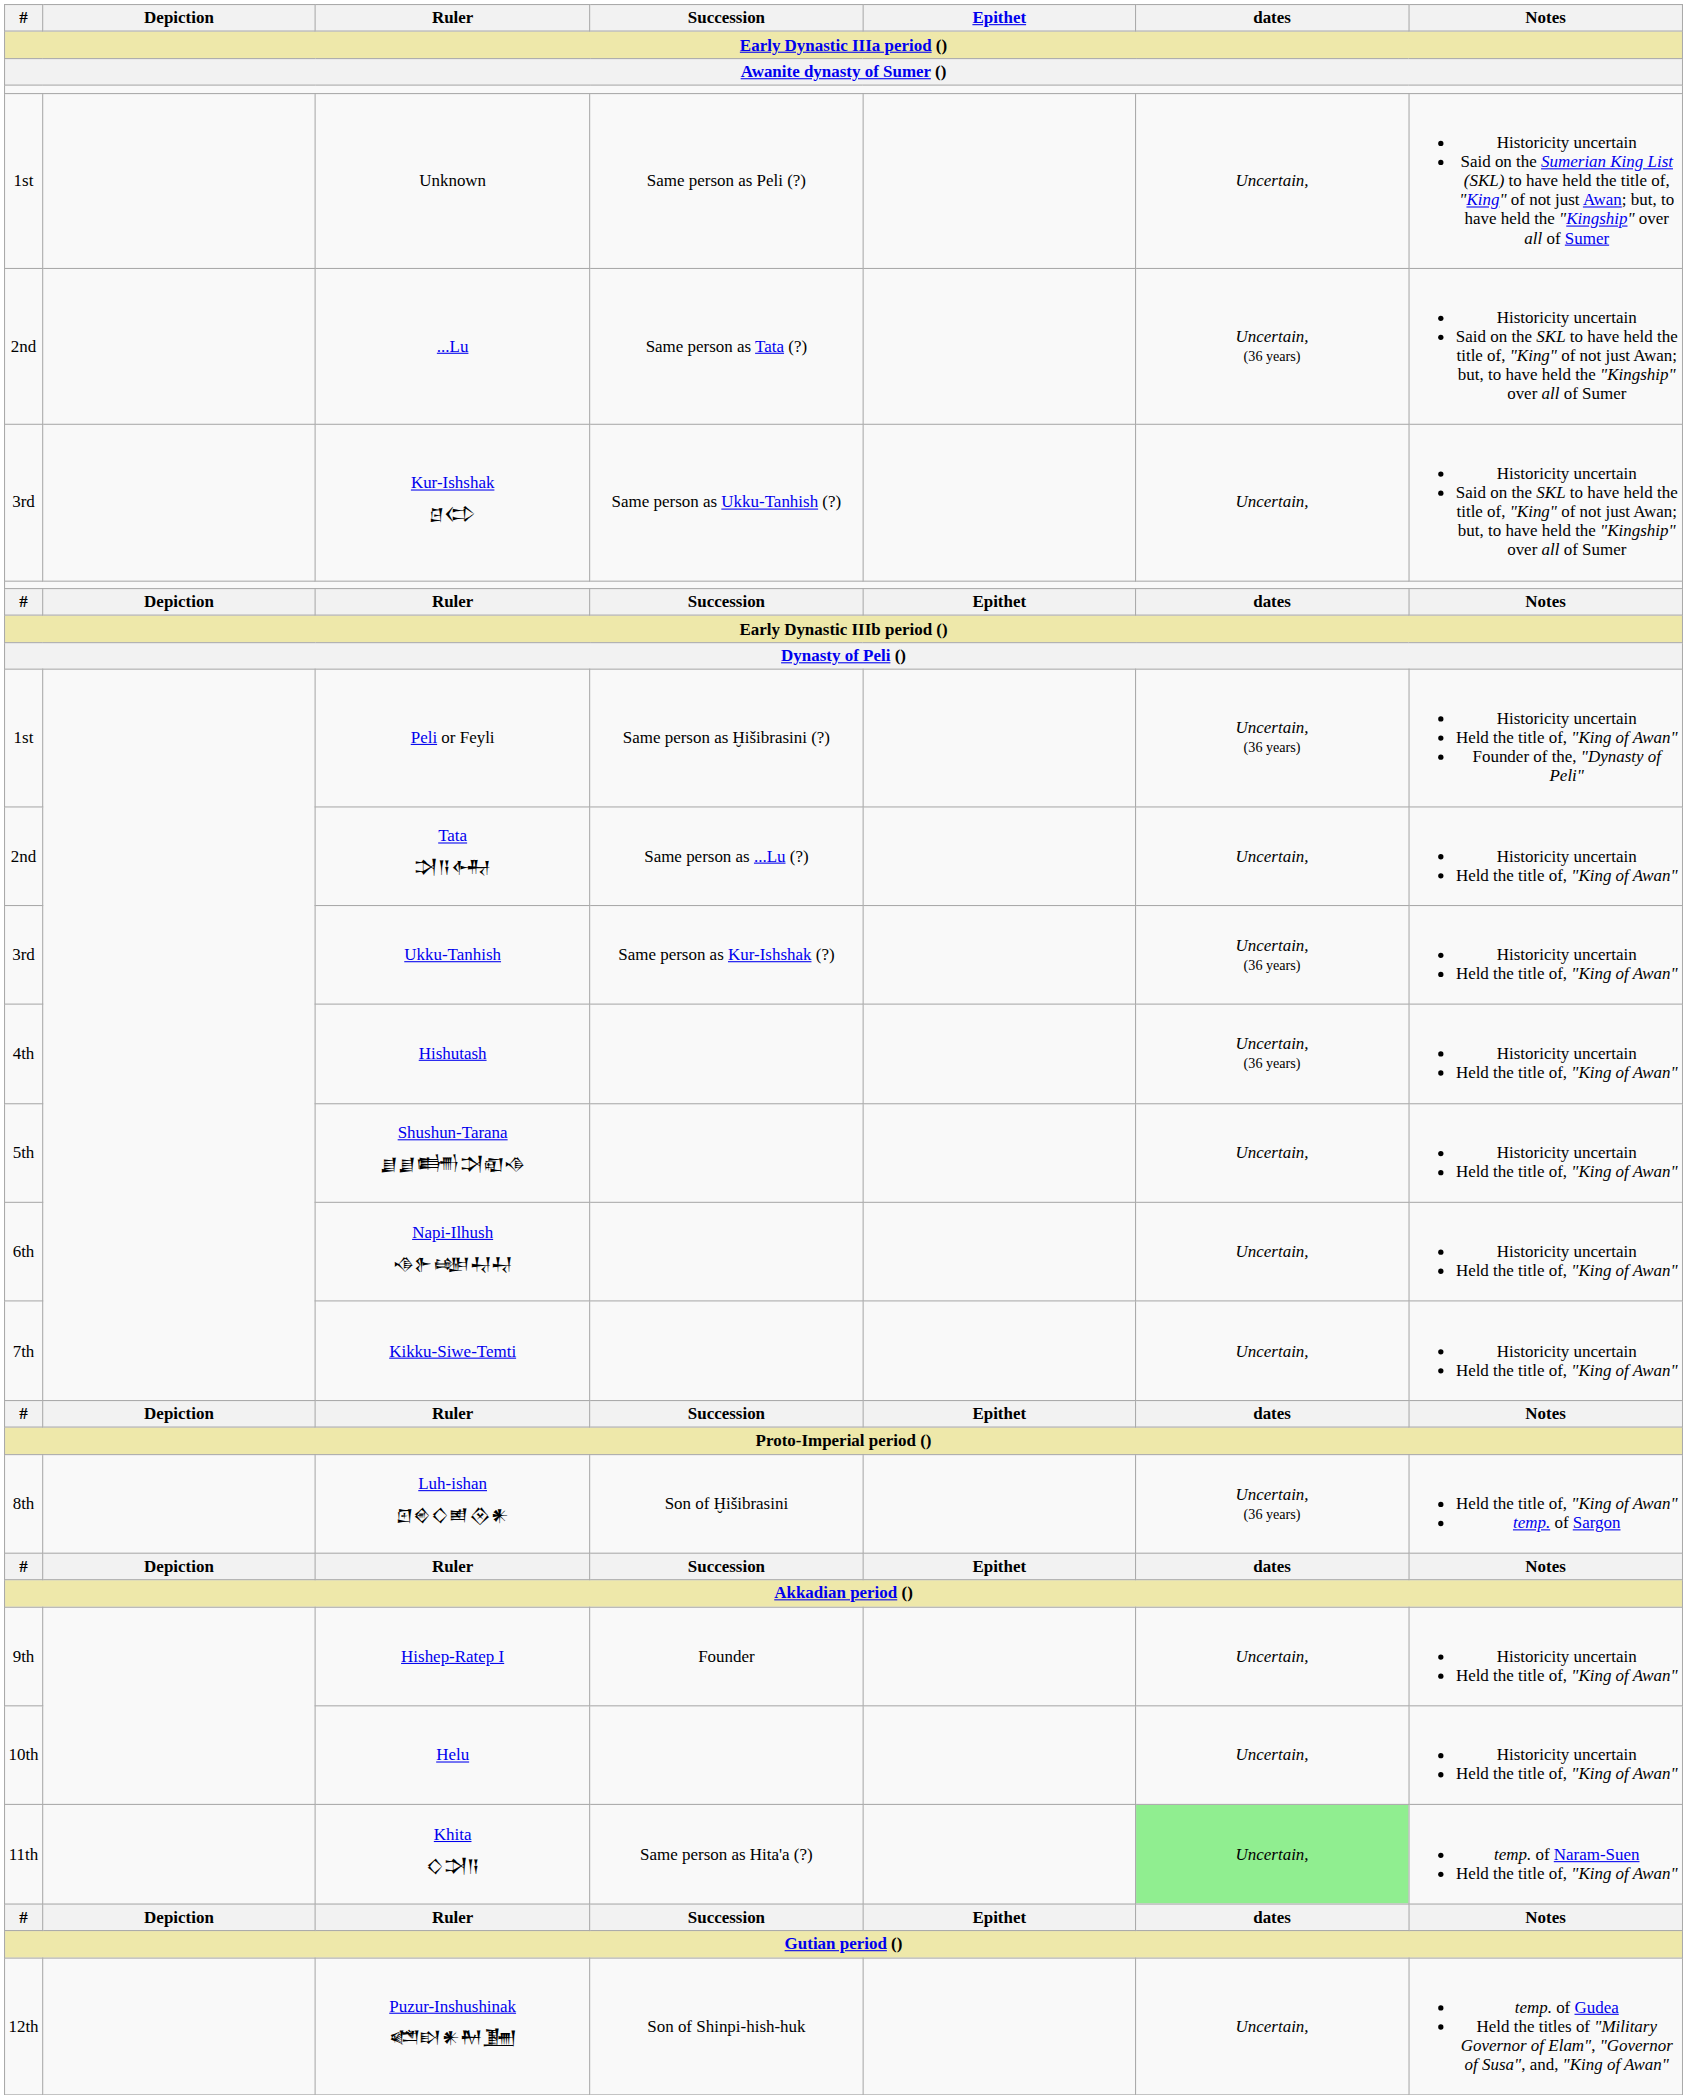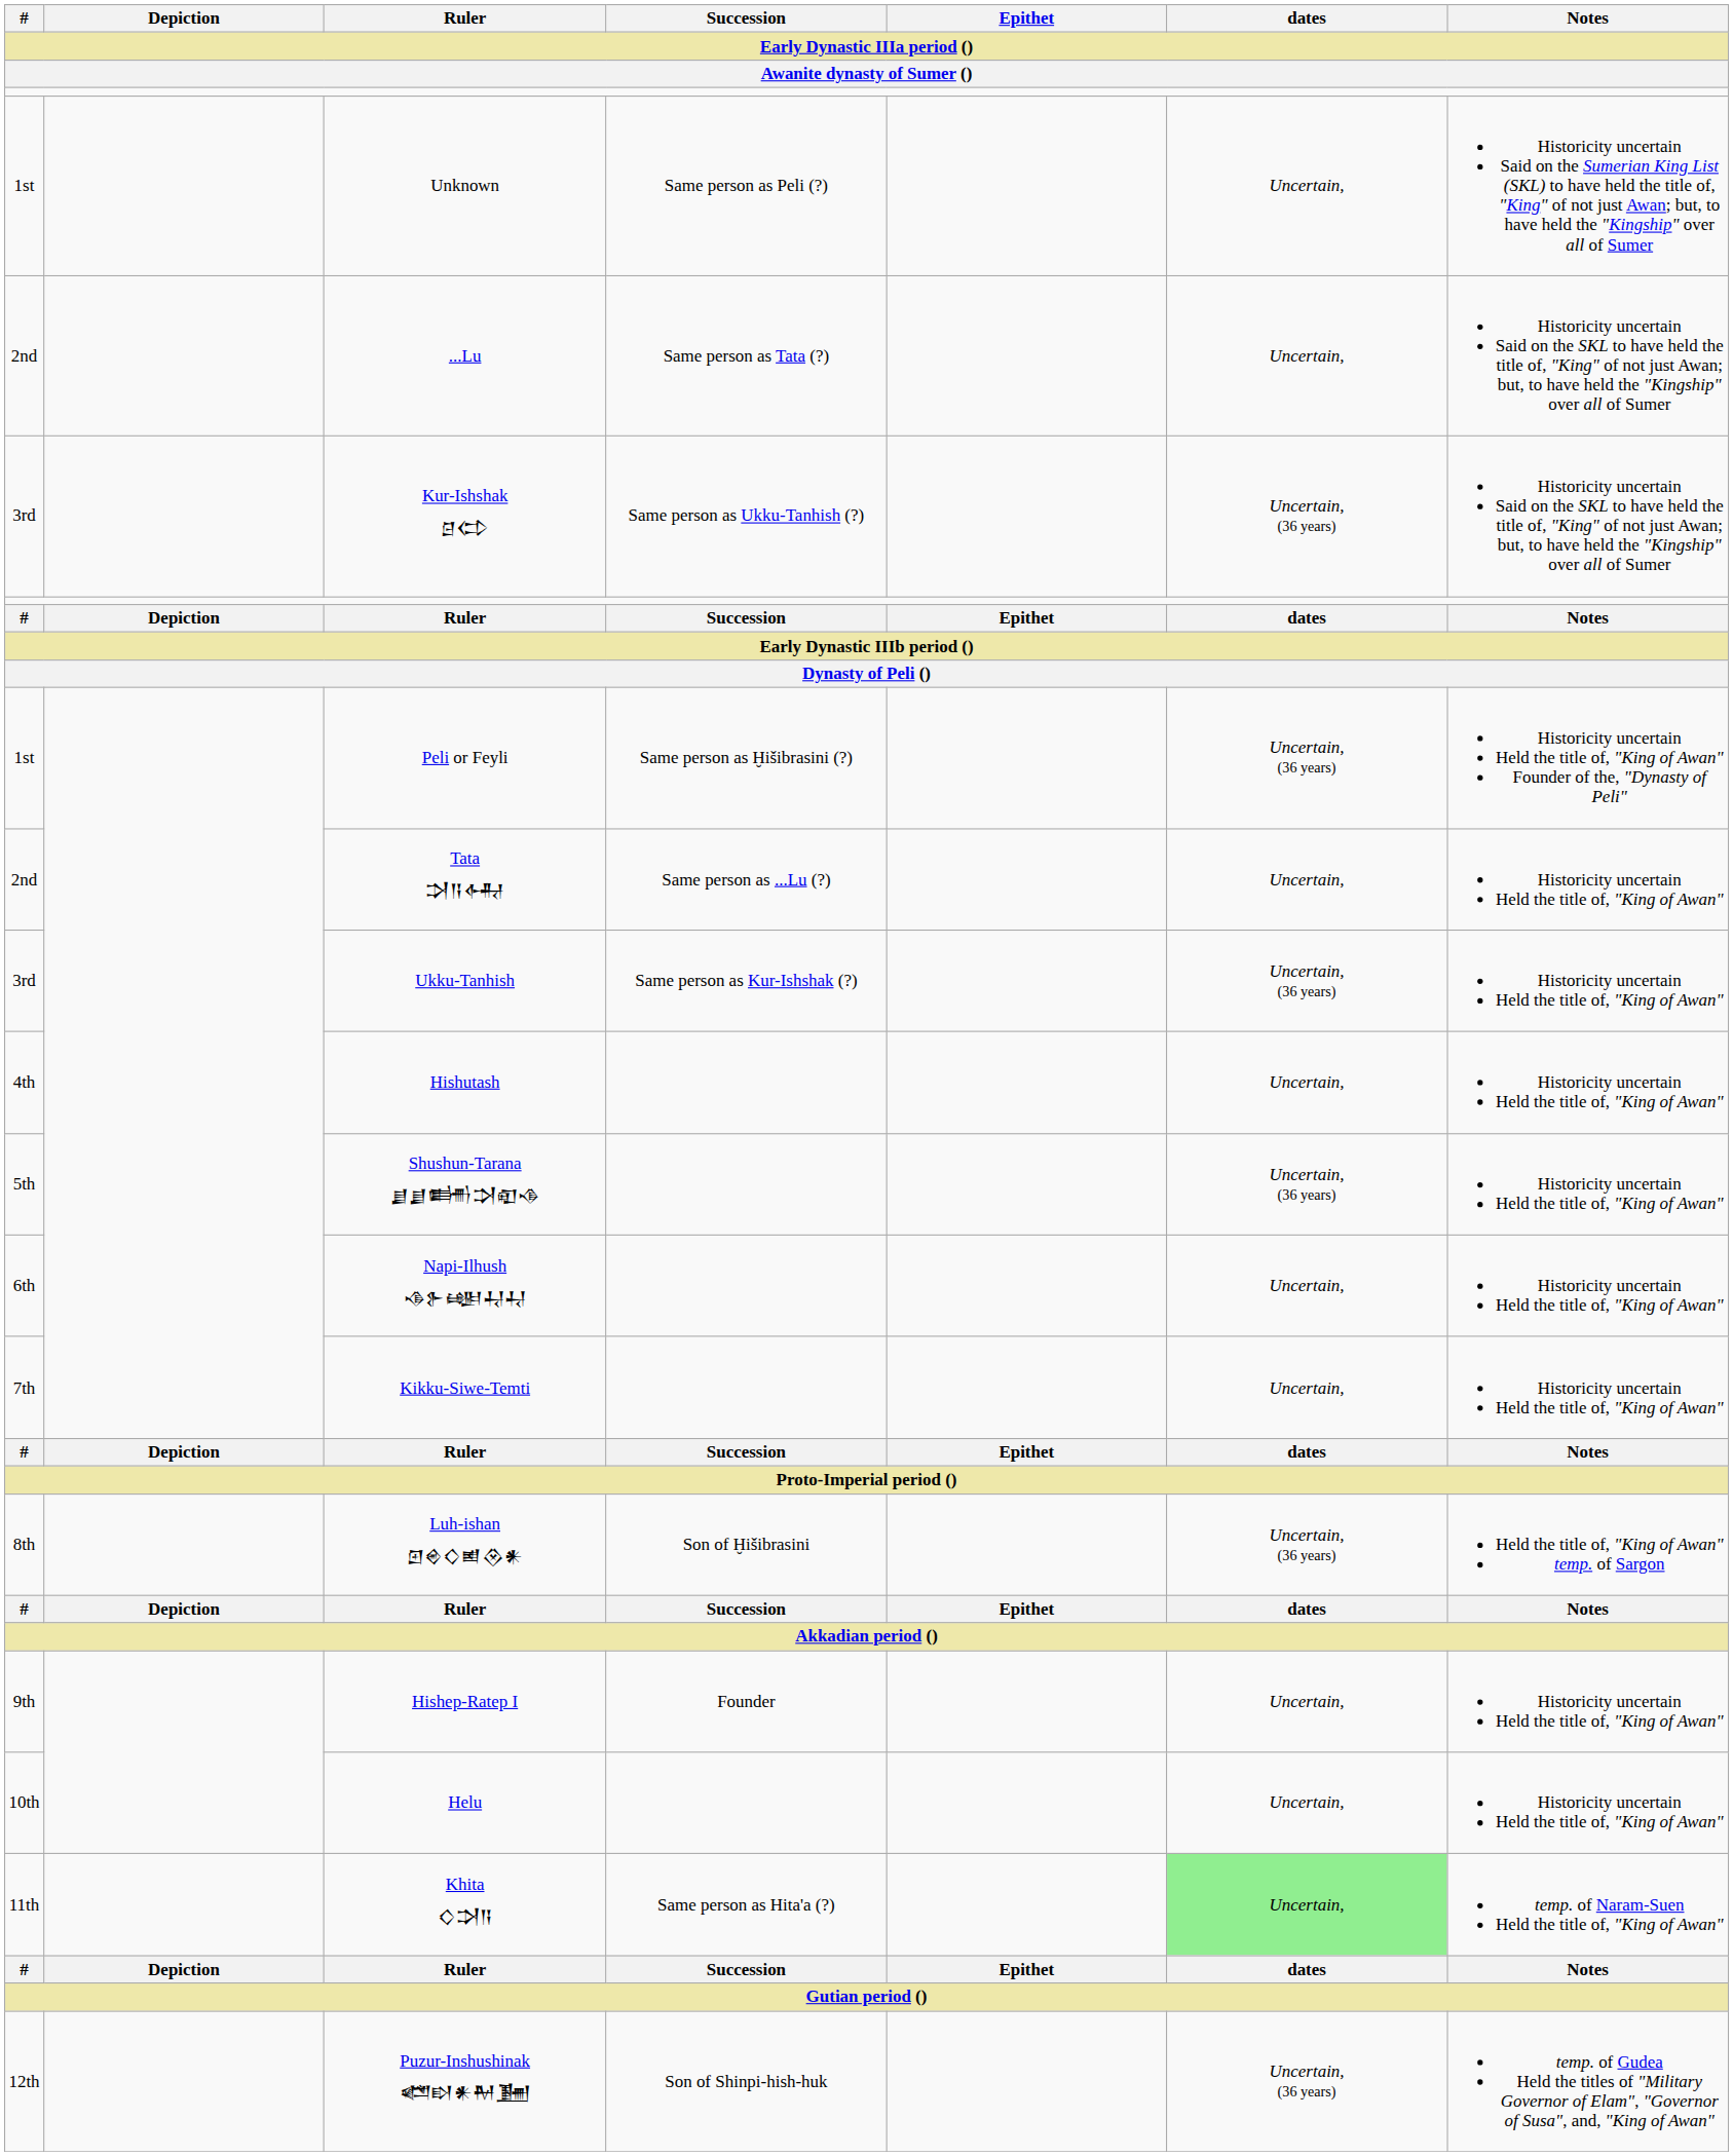...Lu | dates: Uncertain, (36 years) -> Uncertain,
Kur-Ishshak 𒆪𒌌 | dates: Uncertain, -> Uncertain, (36 years)
Hishutash | dates: Uncertain, (36 years) -> Uncertain,
Shushun-Tarana 𒋗𒋗𒌦𒋫𒊏𒈾 | dates: Uncertain, -> Uncertain, (36 years)
Puzur-Inshushinak 𒅤𒊭𒀭𒈹𒂞 | dates: Uncertain, -> Uncertain, (36 years)
